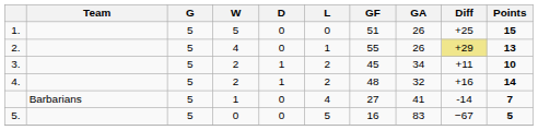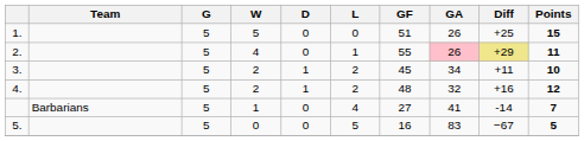2. | GA: no background -> pink background
2. | Points: 13 -> 11
4. | Points: 14 -> 12
